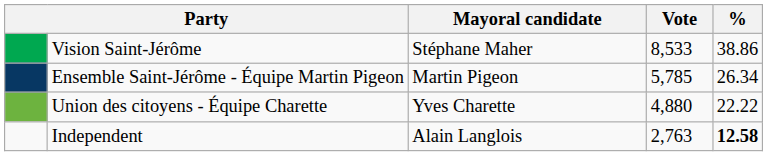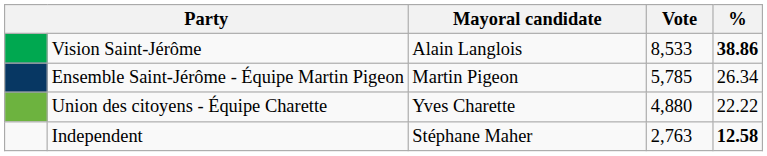Vision Saint-Jérôme | Mayoral candidate: Stéphane Maher -> Alain Langlois
Vision Saint-Jérôme | %: normal -> bold
Independent | Mayoral candidate: Alain Langlois -> Stéphane Maher
